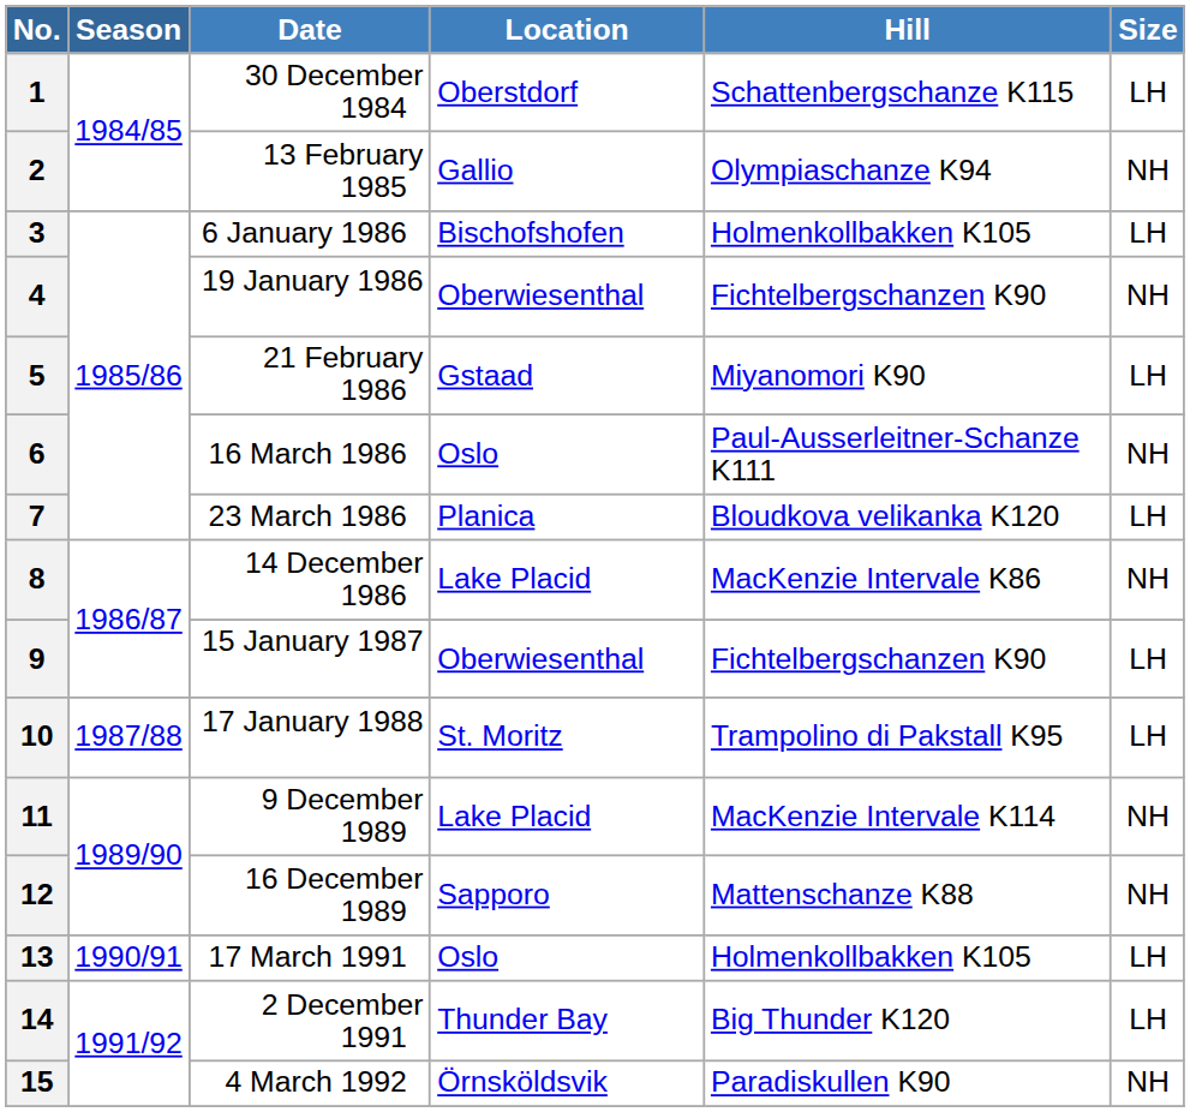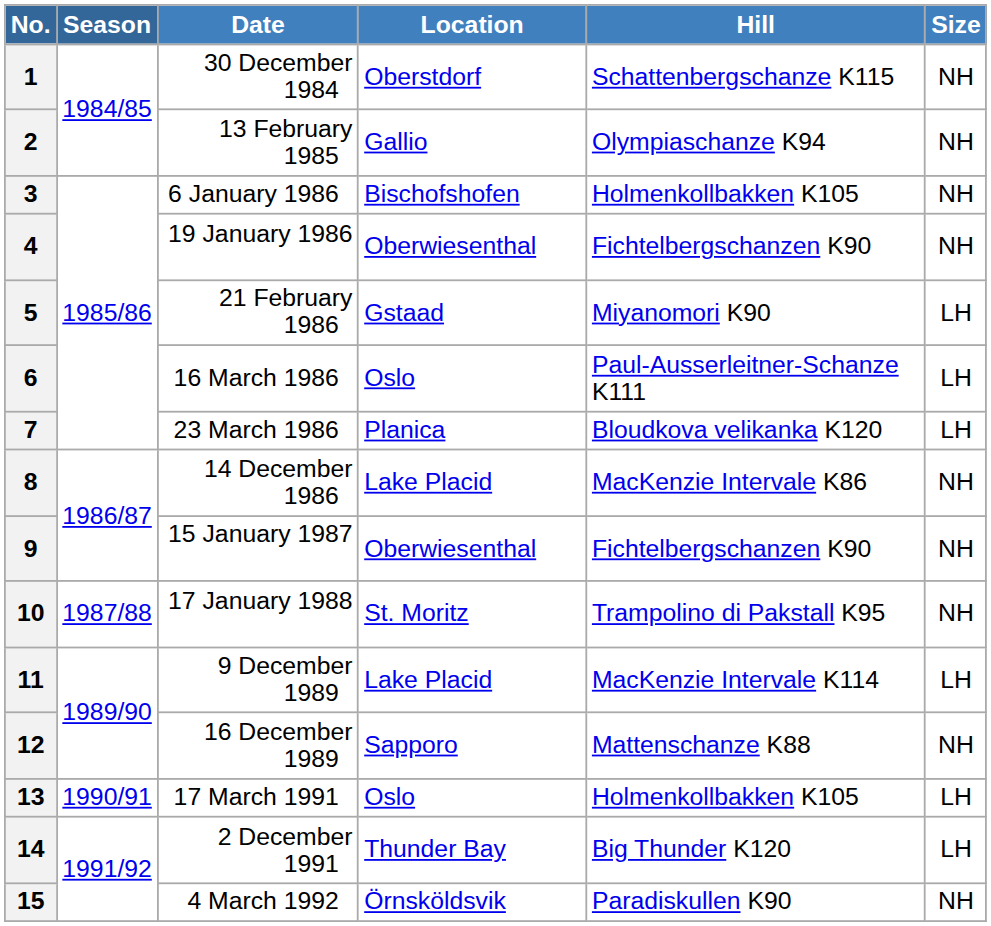1 | Size: LH -> NH
3 | Size: LH -> NH
6 | Size: NH -> LH
9 | Size: LH -> NH
10 | Size: LH -> NH
11 | Size: NH -> LH
